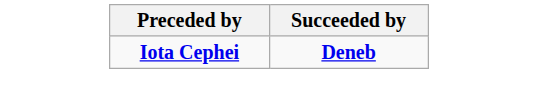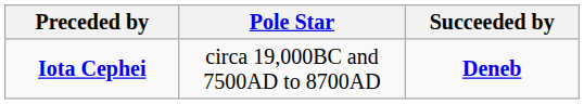+ column: Pole Star | circa 19,000BC and 7500AD to 8700AD
